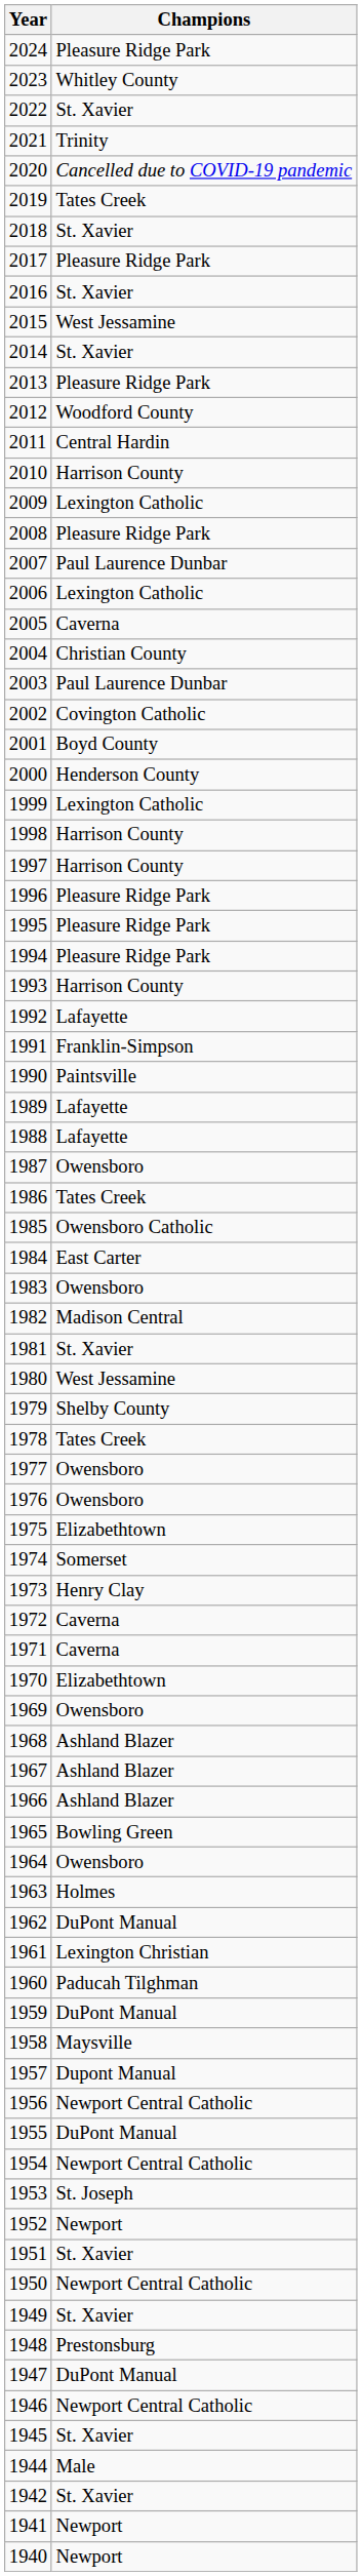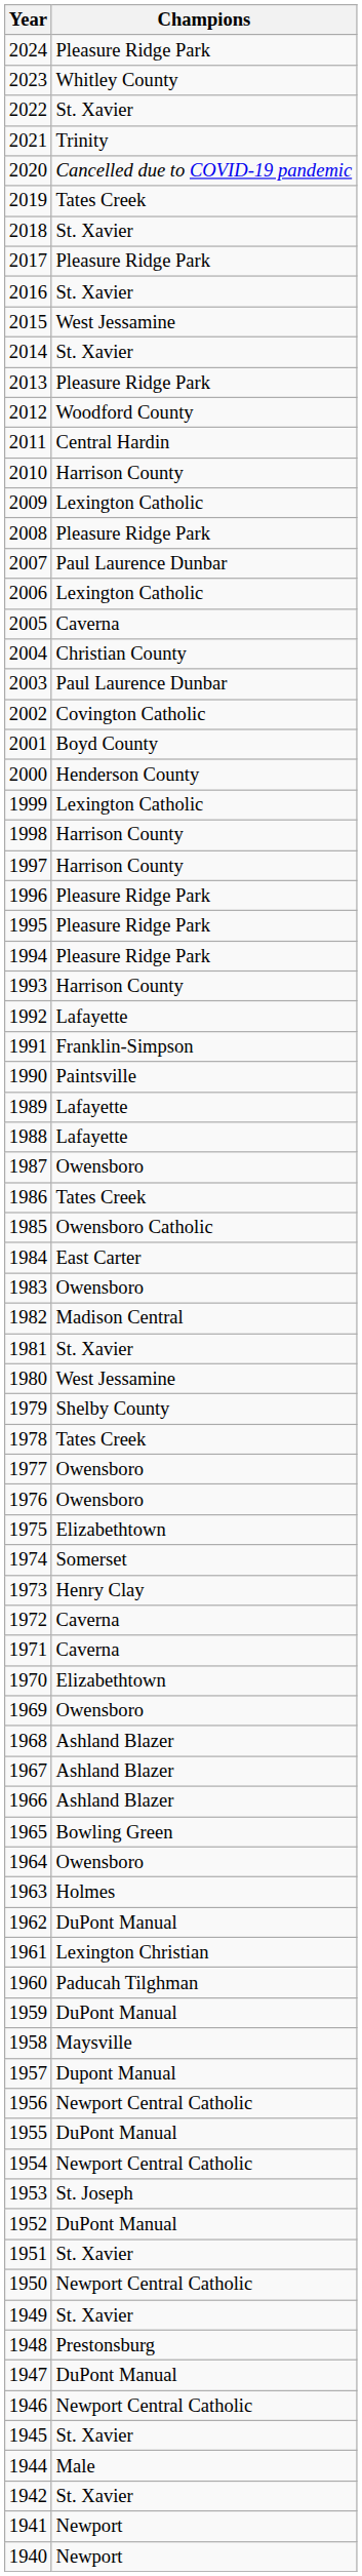1952 | Champions: Newport -> DuPont Manual
